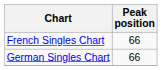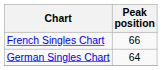German Singles Chart | Peak position: 66 -> 64
